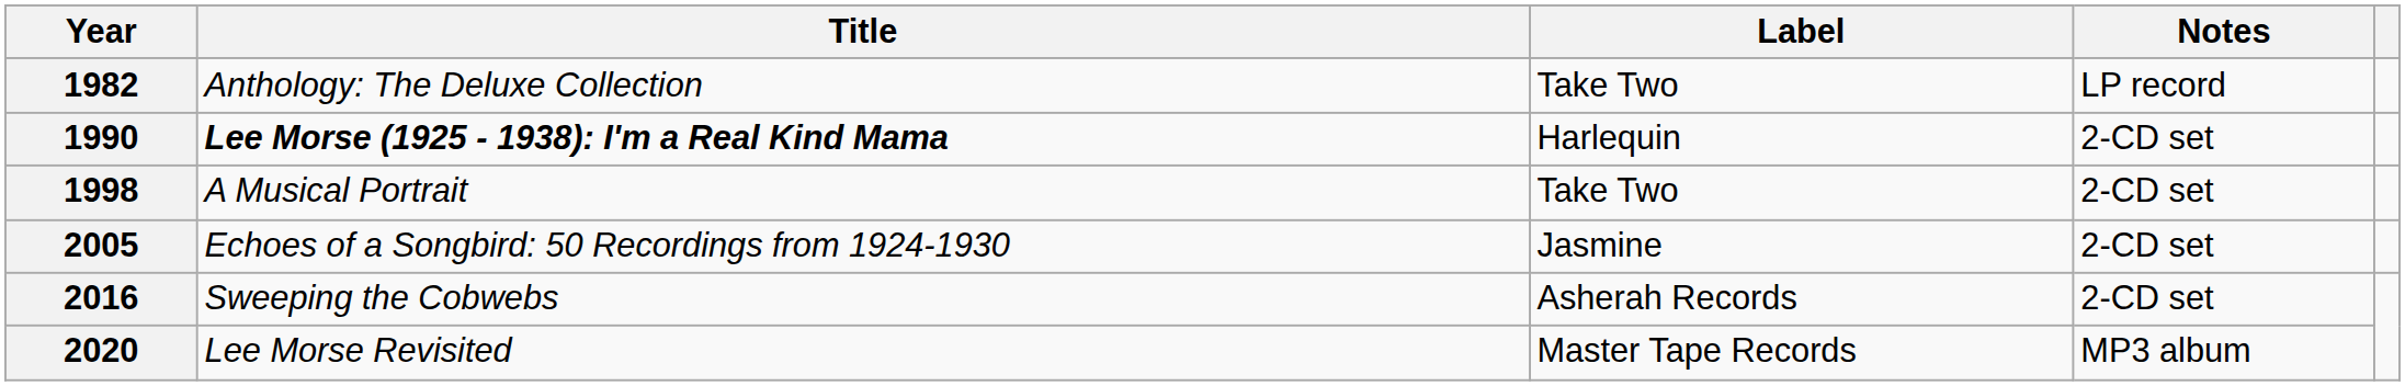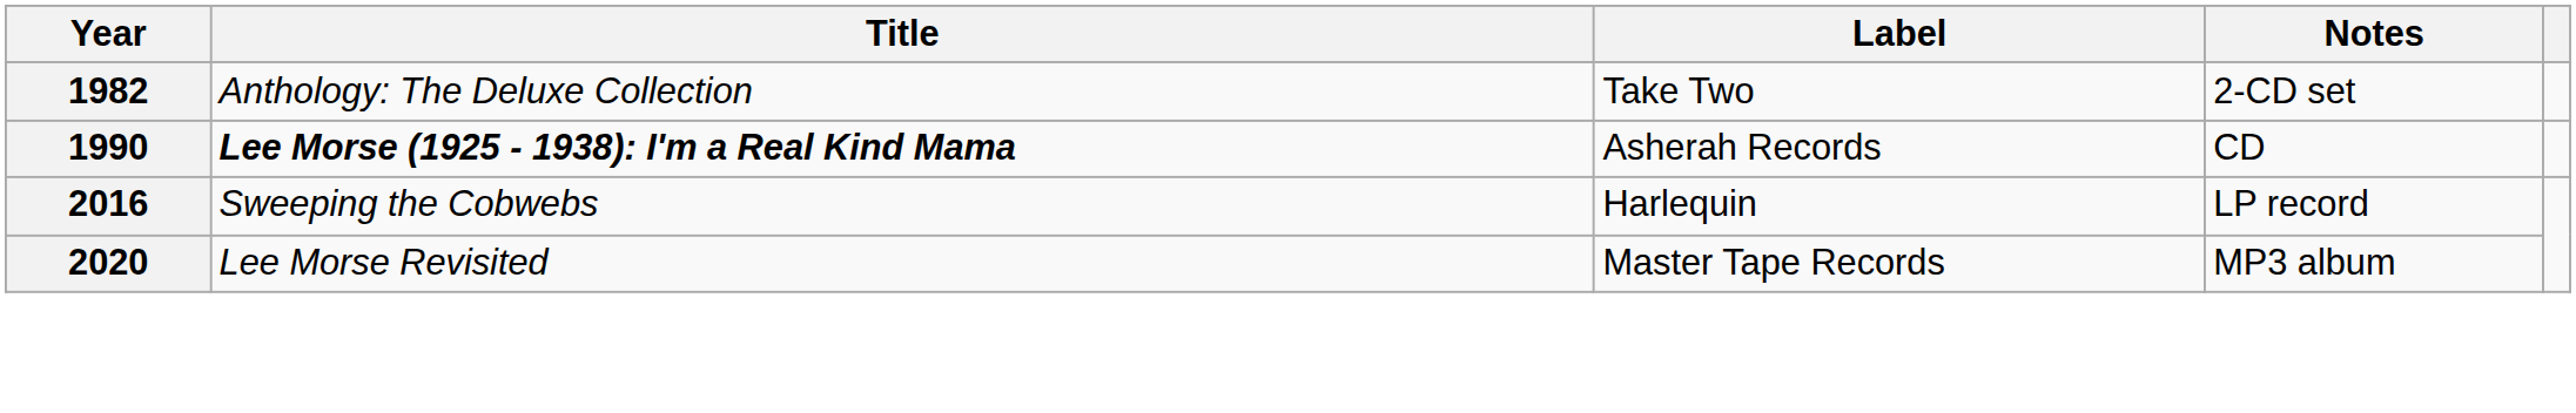1982 | Notes: LP record -> 2-CD set
1990 | Label: Harlequin -> Asherah Records
1990 | Notes: 2-CD set -> CD
- row: 1998 | A Musical Portrait | Take Two | 2-CD set
- row: 2005 | Echoes of a Songbird: 50 Recordings from 1924-1930 | Jasmine | 2-CD set
2016 | Label: Asherah Records -> Harlequin
2016 | Notes: 2-CD set -> LP record
